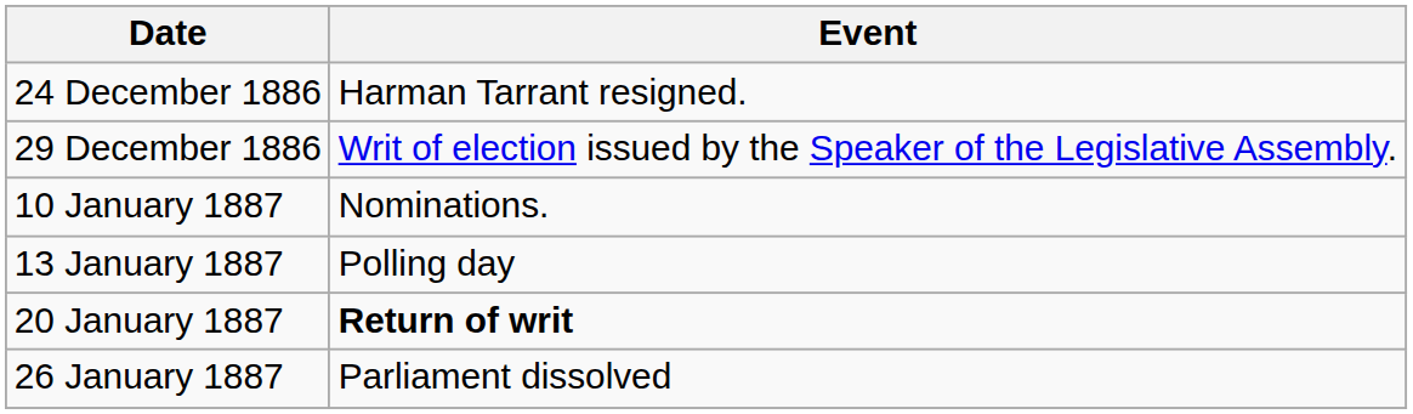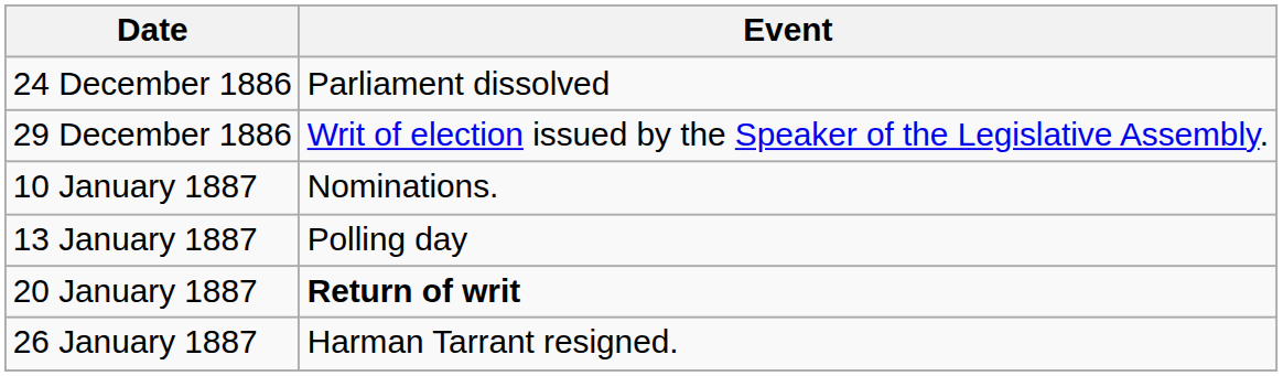24 December 1886 | Event: Harman Tarrant resigned. -> Parliament dissolved
26 January 1887 | Event: Parliament dissolved -> Harman Tarrant resigned.
